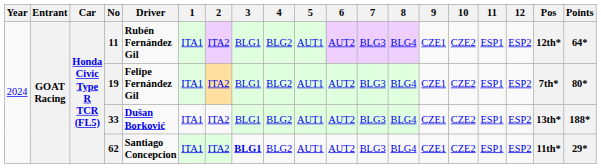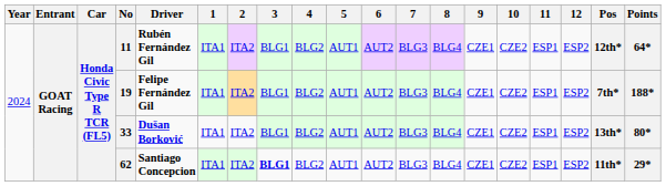19 | Points: 80* -> 188*
33 | Points: 188* -> 80*
